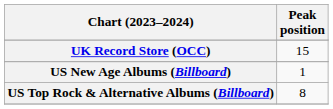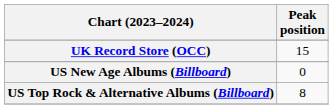US New Age Albums (Billboard) | Peak position: 1 -> 0
